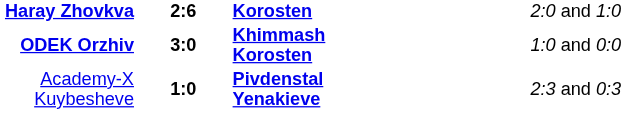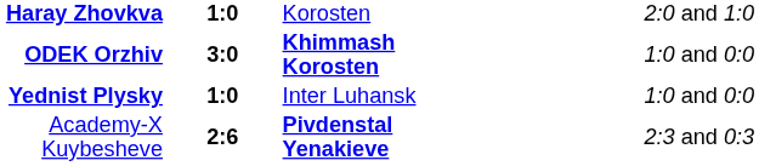Haray Zhovkva | column 2: 2:6 -> 1:0
Haray Zhovkva | column 3: bold -> normal
+ row: Yednist Plysky | 1:0 | Inter Luhansk | 1:0 and 0:0
Academy-X Kuybesheve | column 2: 1:0 -> 2:6
